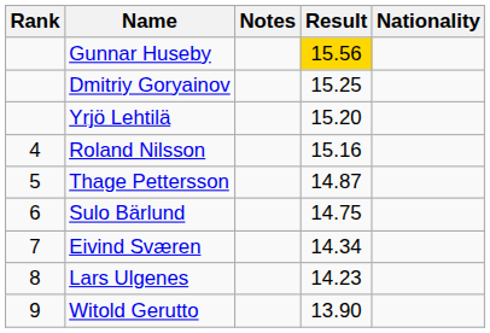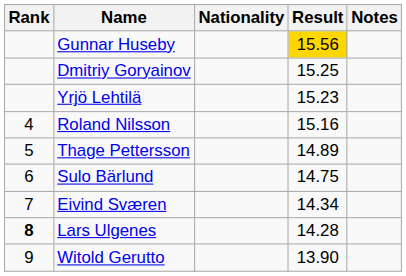columns swapped: Nationality <-> Notes
Yrjö Lehtilä | Result: 15.20 -> 15.23
Thage Pettersson | Result: 14.87 -> 14.89
Lars Ulgenes | Rank: normal -> bold
Lars Ulgenes | Result: 14.23 -> 14.28
